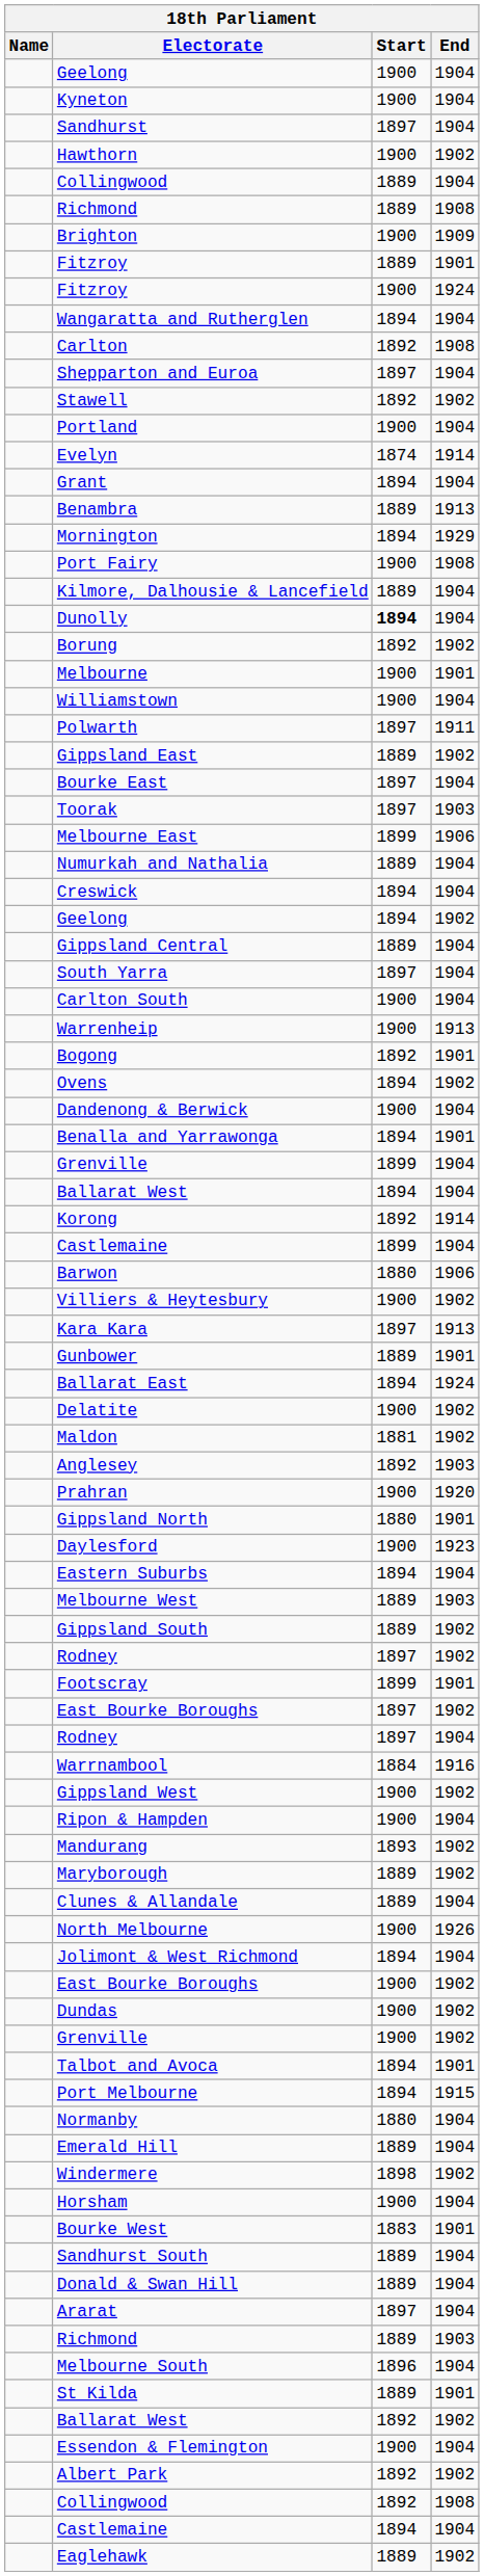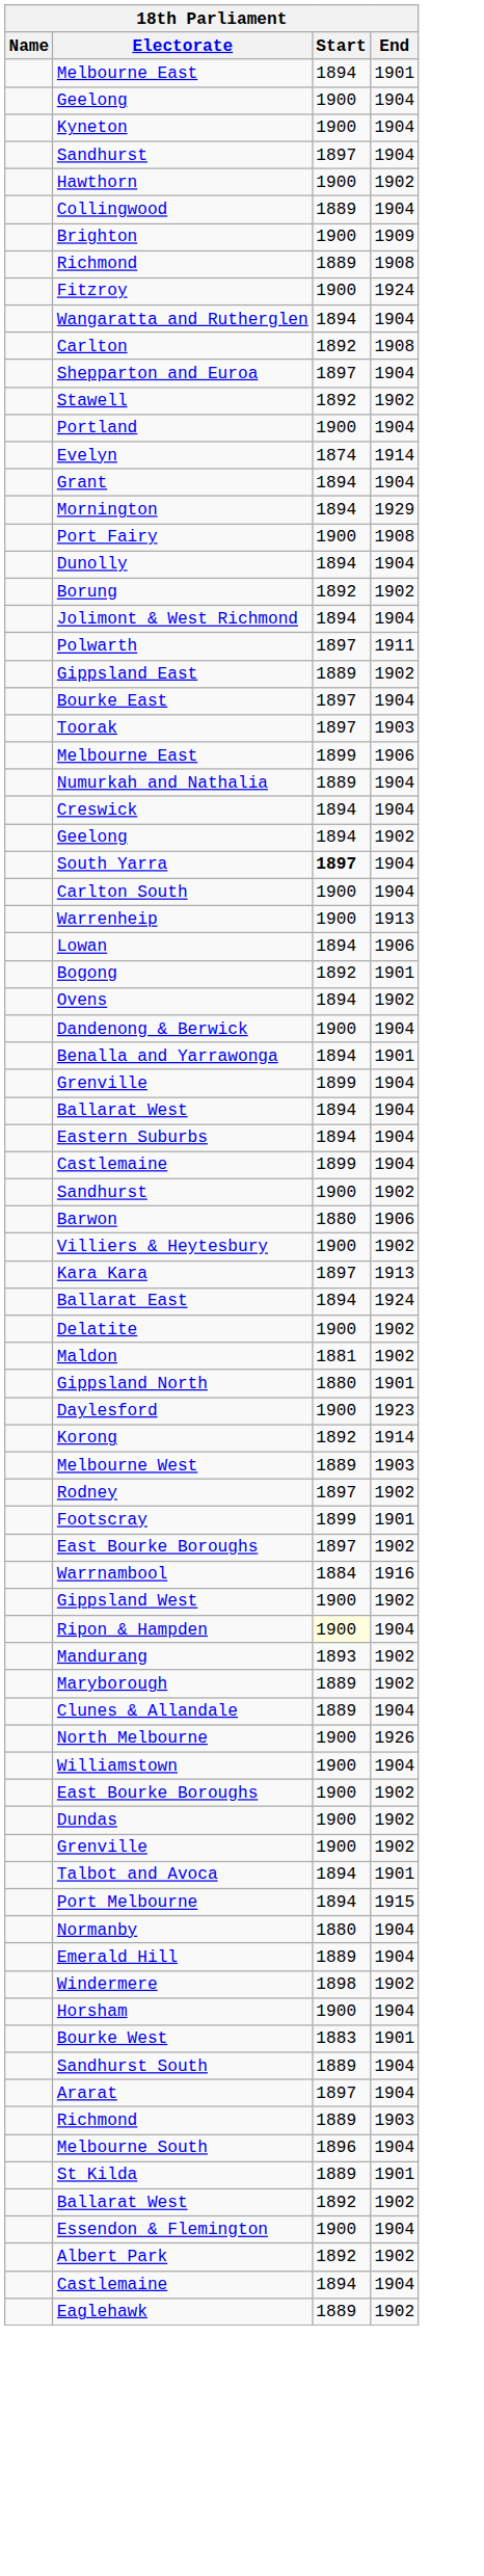+ row: Melbourne East | 1894 | 1901
rows swapped: Richmond / 1908 <-> Brighton
- row: Fitzroy | 1889 | 1901
- row: Benambra | 1889 | 1913
- row: Kilmore, Dalhousie & Lancefield | 1889 | 1904
Dunolly | Start: bold -> normal
- row: Melbourne | 1900 | 1901
rows swapped: Jolimont & West Richmond <-> Williamstown
- row: Gippsland Central | 1889 | 1904
South Yarra | Start: normal -> bold
+ row: Lowan | 1894 | 1906
rows swapped: Korong <-> Eastern Suburbs
+ row: Sandhurst | 1900 | 1902
- row: Gunbower | 1889 | 1901
- row: Anglesey | 1892 | 1903
- row: Prahran | 1900 | 1920
- row: Gippsland South | 1889 | 1902
- row: Rodney | 1897 | 1904
Ripon & Hampden | Start: no background -> lightyellow background
- row: Donald & Swan Hill | 1889 | 1904
- row: Collingwood | 1892 | 1908
